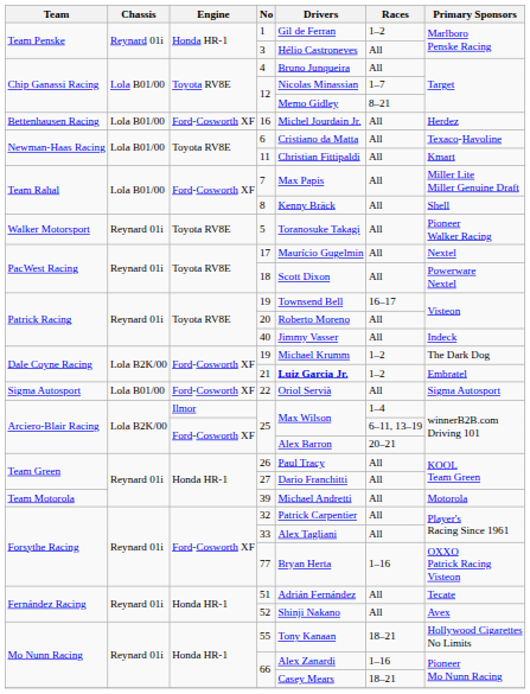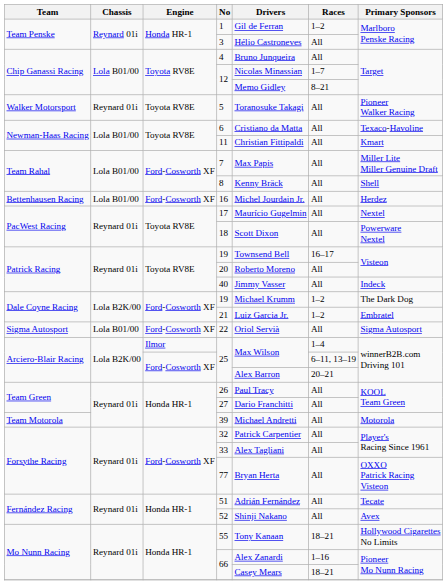rows swapped: 5 <-> 16
21 | Drivers: bold -> normal
77 | Races: 1–16 -> All
